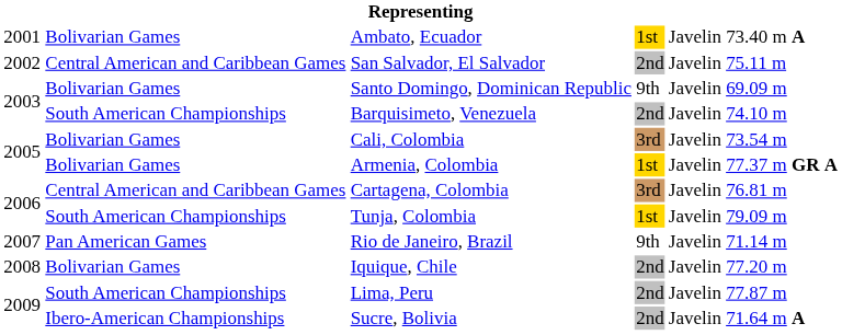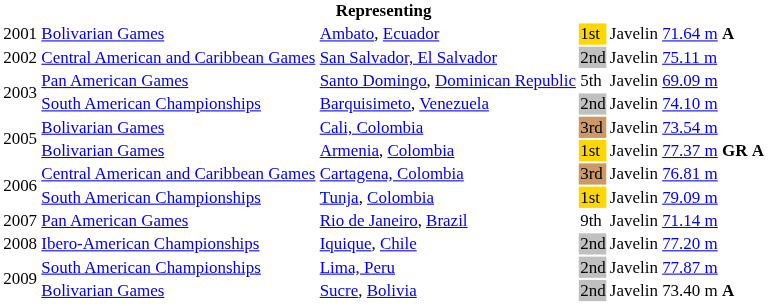Ambato, Ecuador | column 6: 73.40 m A -> 71.64 m A
Santo Domingo, Dominican Republic | column 2: Bolivarian Games -> Pan American Games
Santo Domingo, Dominican Republic | column 4: 9th -> 5th
Iquique, Chile | column 2: Bolivarian Games -> Ibero-American Championships
Sucre, Bolivia | column 2: Ibero-American Championships -> Bolivarian Games
Sucre, Bolivia | column 6: 71.64 m A -> 73.40 m A
